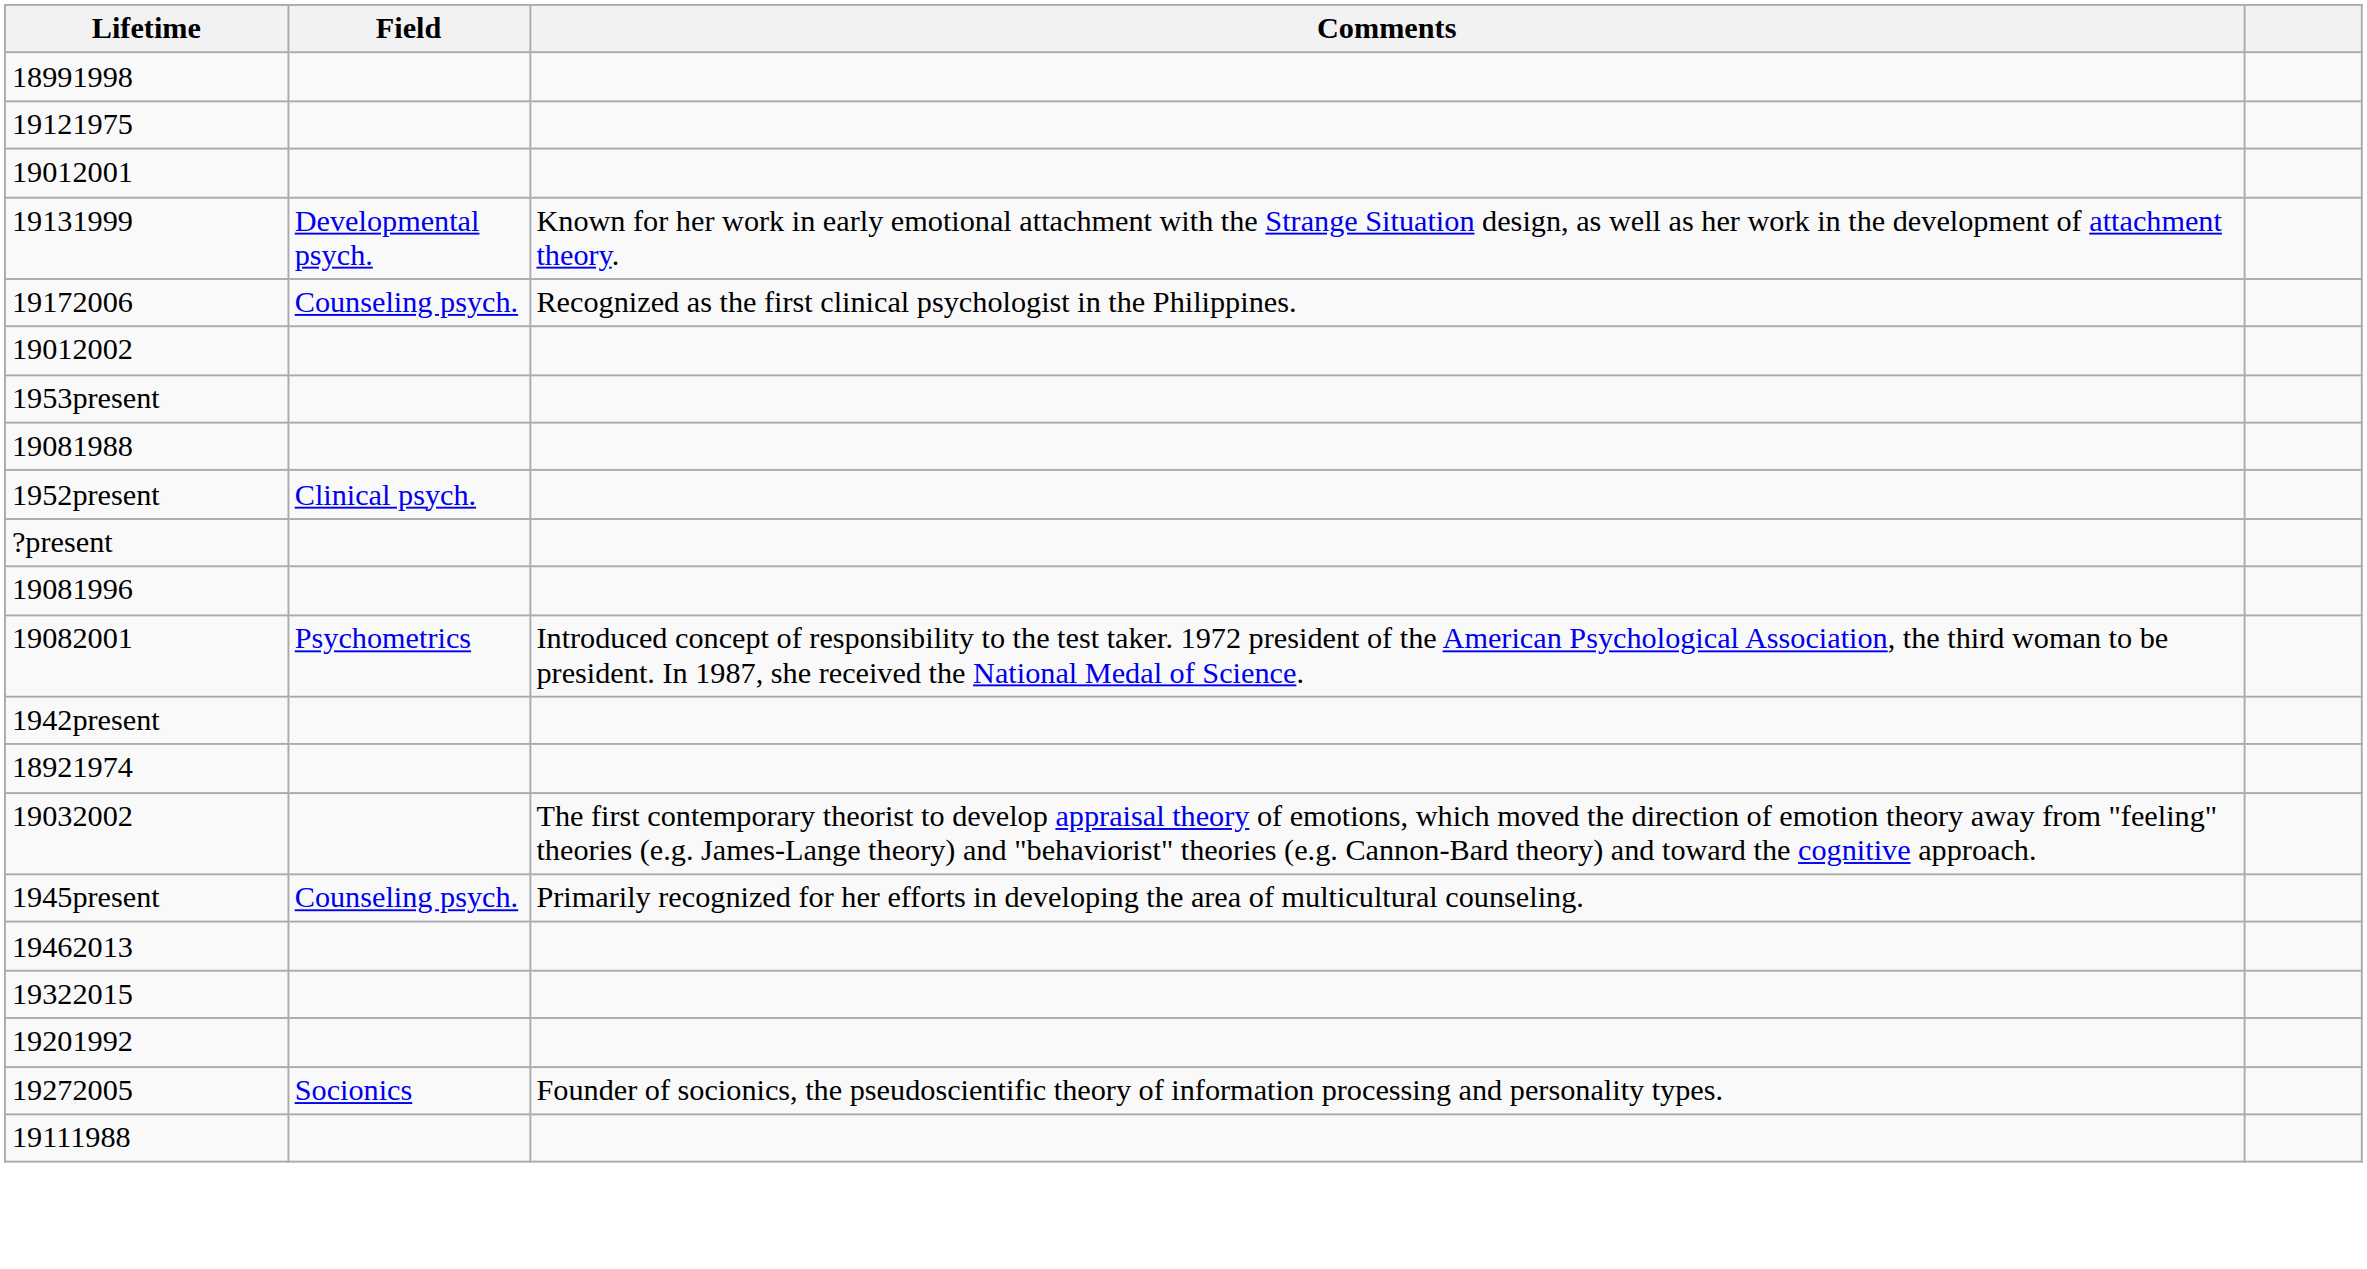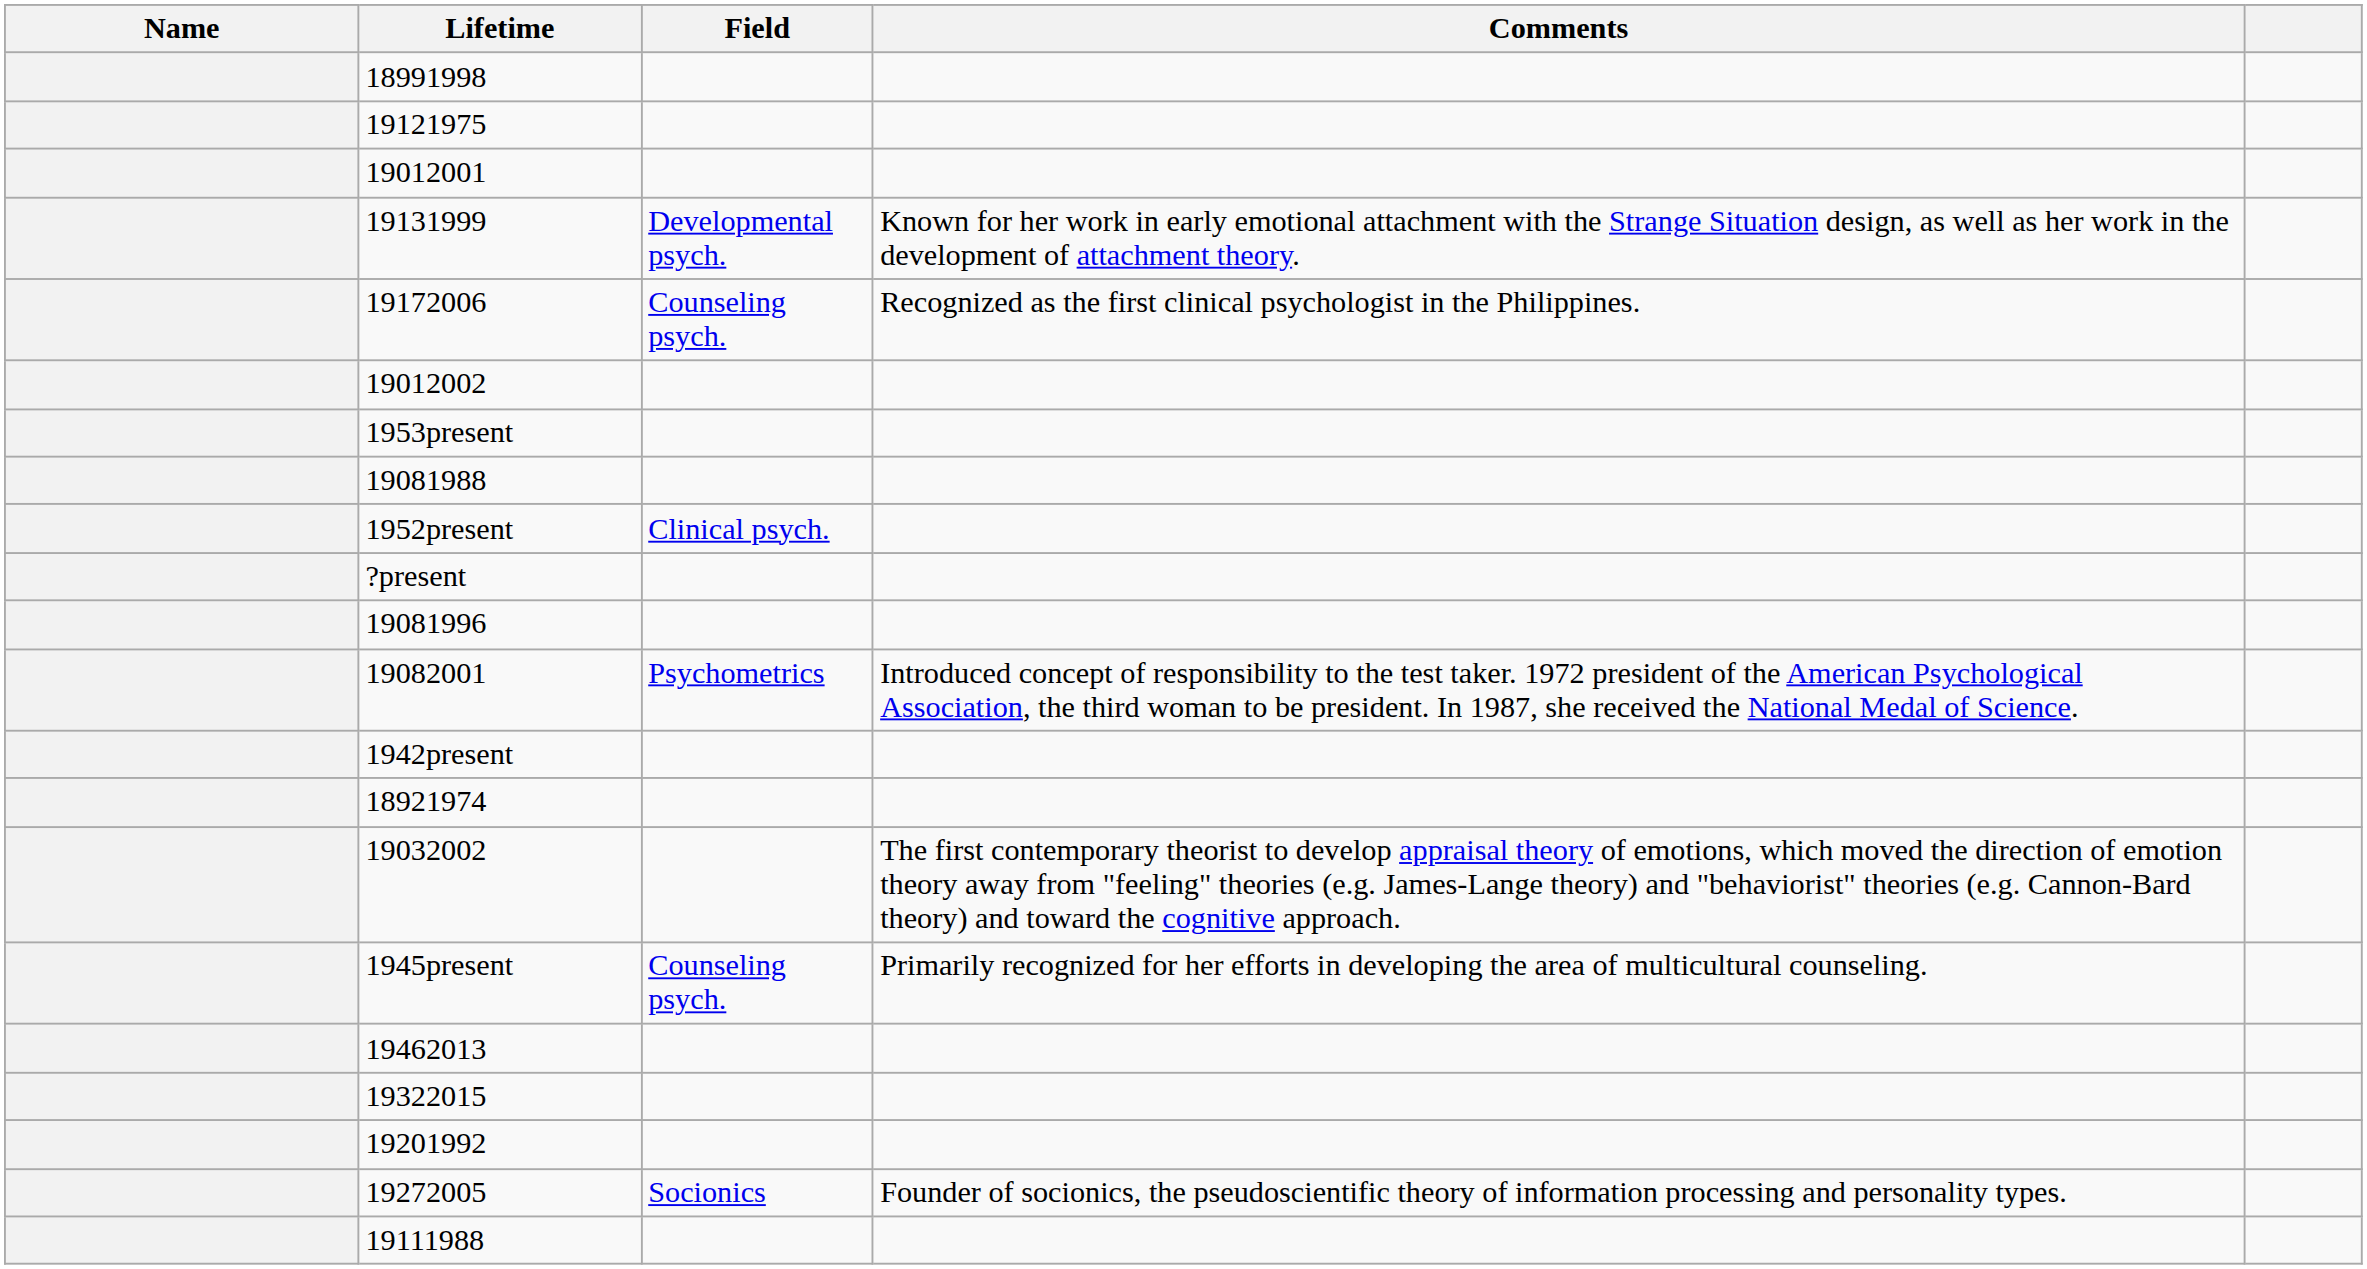+ column: Name
